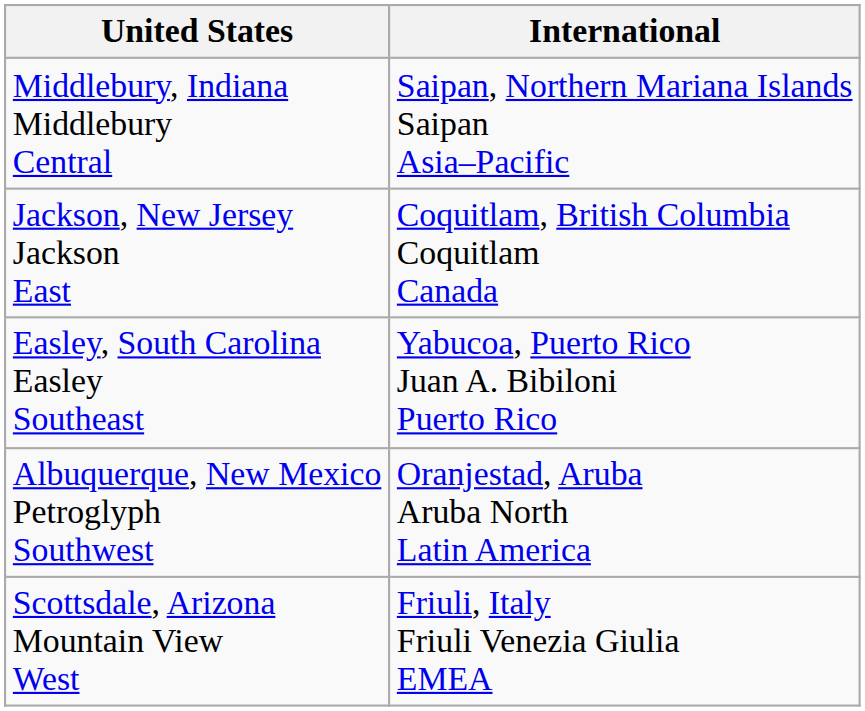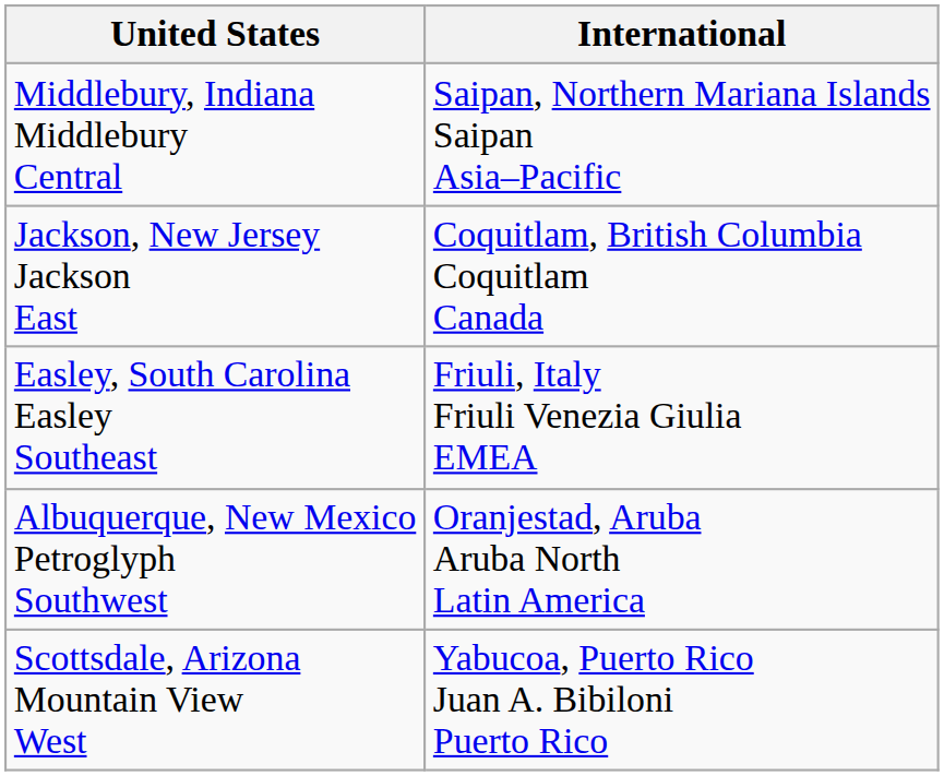Easley, South Carolina Easley Southeast | International: Yabucoa, Puerto Rico Juan A. Bibiloni Puerto Rico -> Friuli, Italy Friuli Venezia Giulia EMEA
Scottsdale, Arizona Mountain View West | International: Friuli, Italy Friuli Venezia Giulia EMEA -> Yabucoa, Puerto Rico Juan A. Bibiloni Puerto Rico
